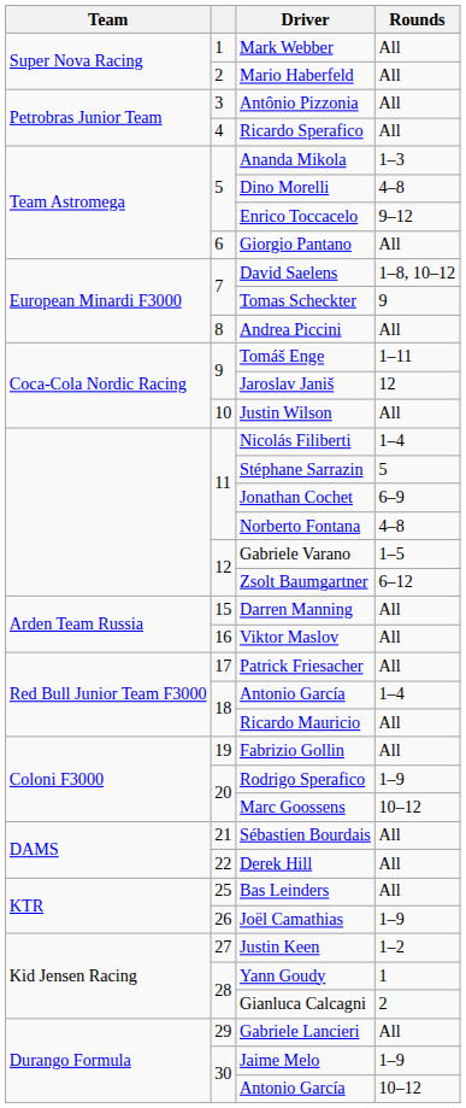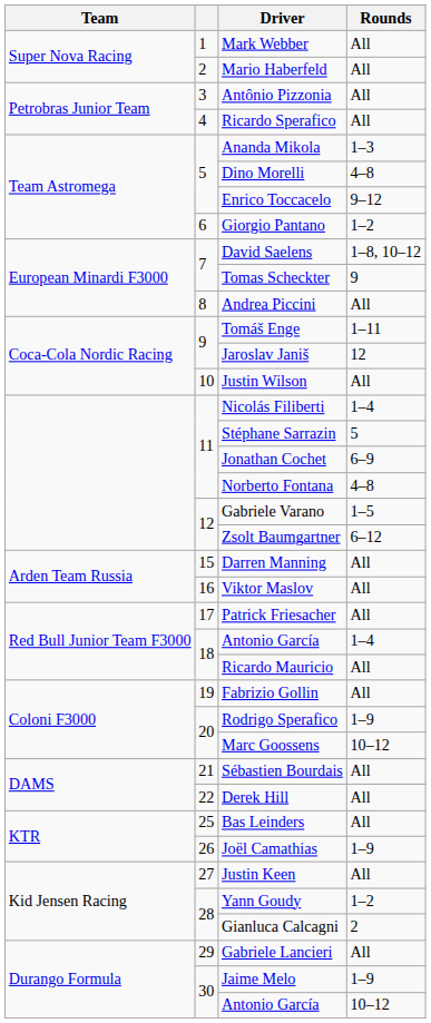Giorgio Pantano | Rounds: All -> 1–2
Justin Keen | Rounds: 1–2 -> All
Yann Goudy | Rounds: 1 -> 1–2
